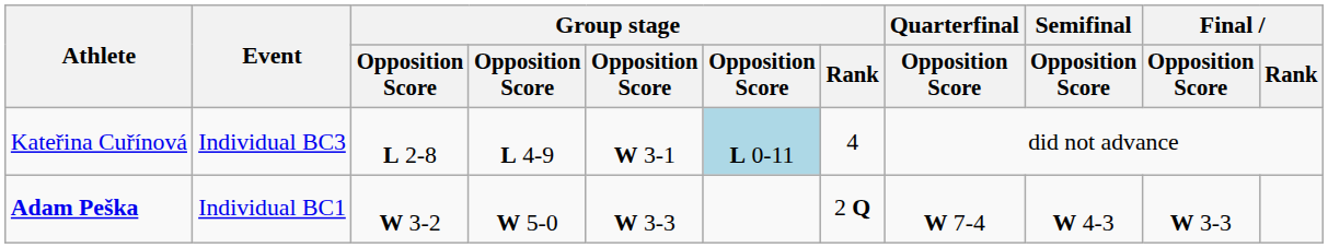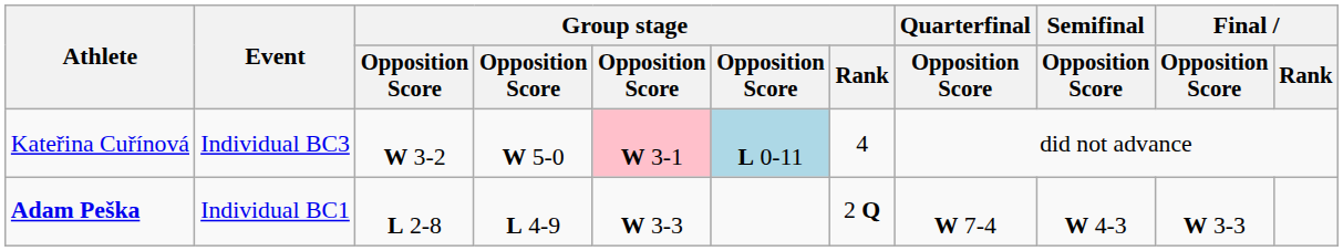Kateřina Cuřínová | column 3: L 2-8 -> W 3-2
Kateřina Cuřínová | column 4: L 4-9 -> W 5-0
Kateřina Cuřínová | column 5: no background -> pink background
Adam Peška | column 3: W 3-2 -> L 2-8
Adam Peška | column 4: W 5-0 -> L 4-9
